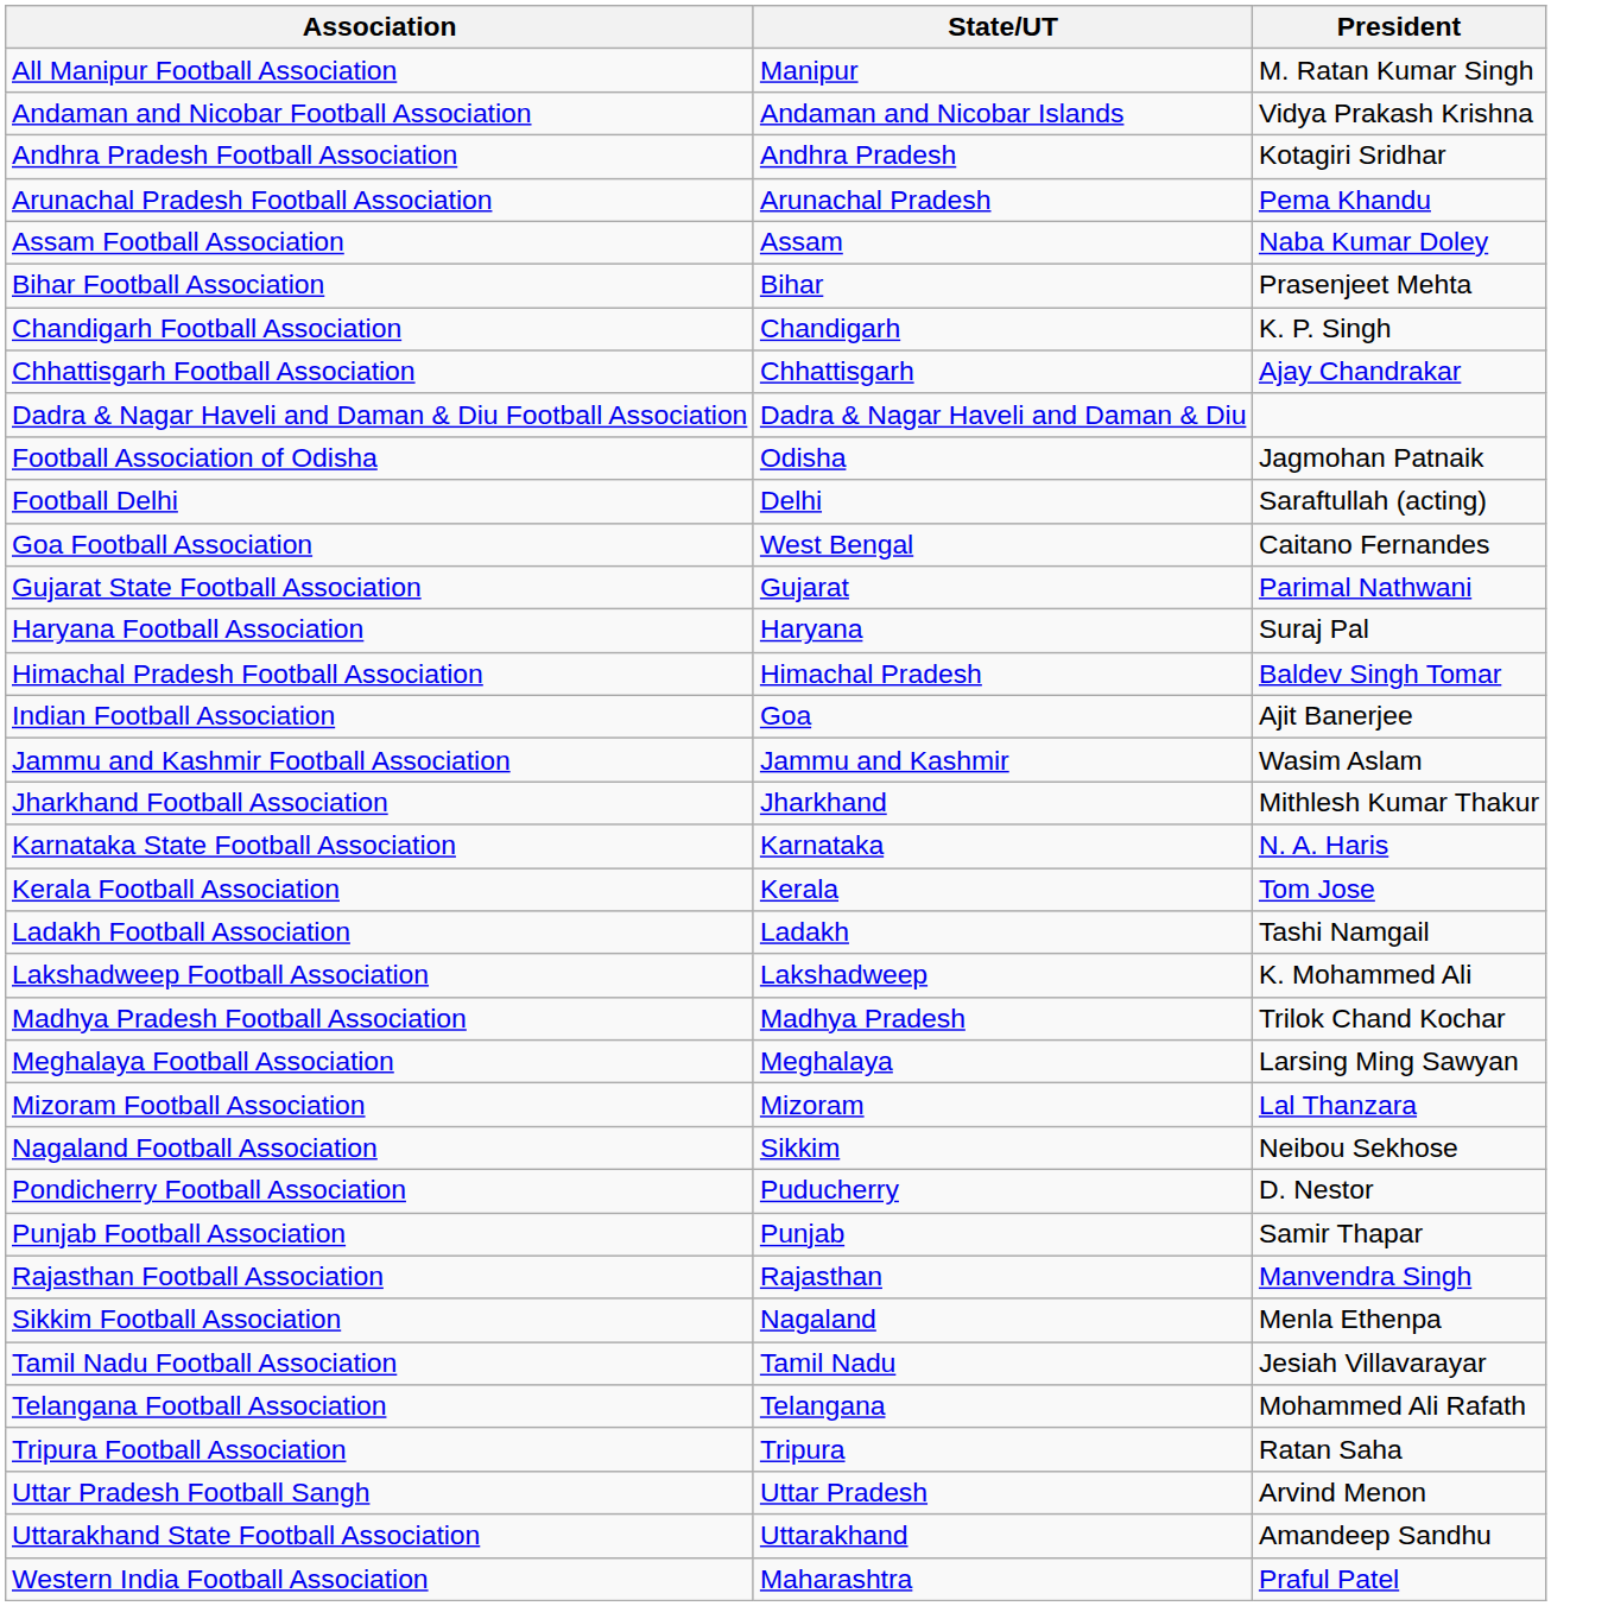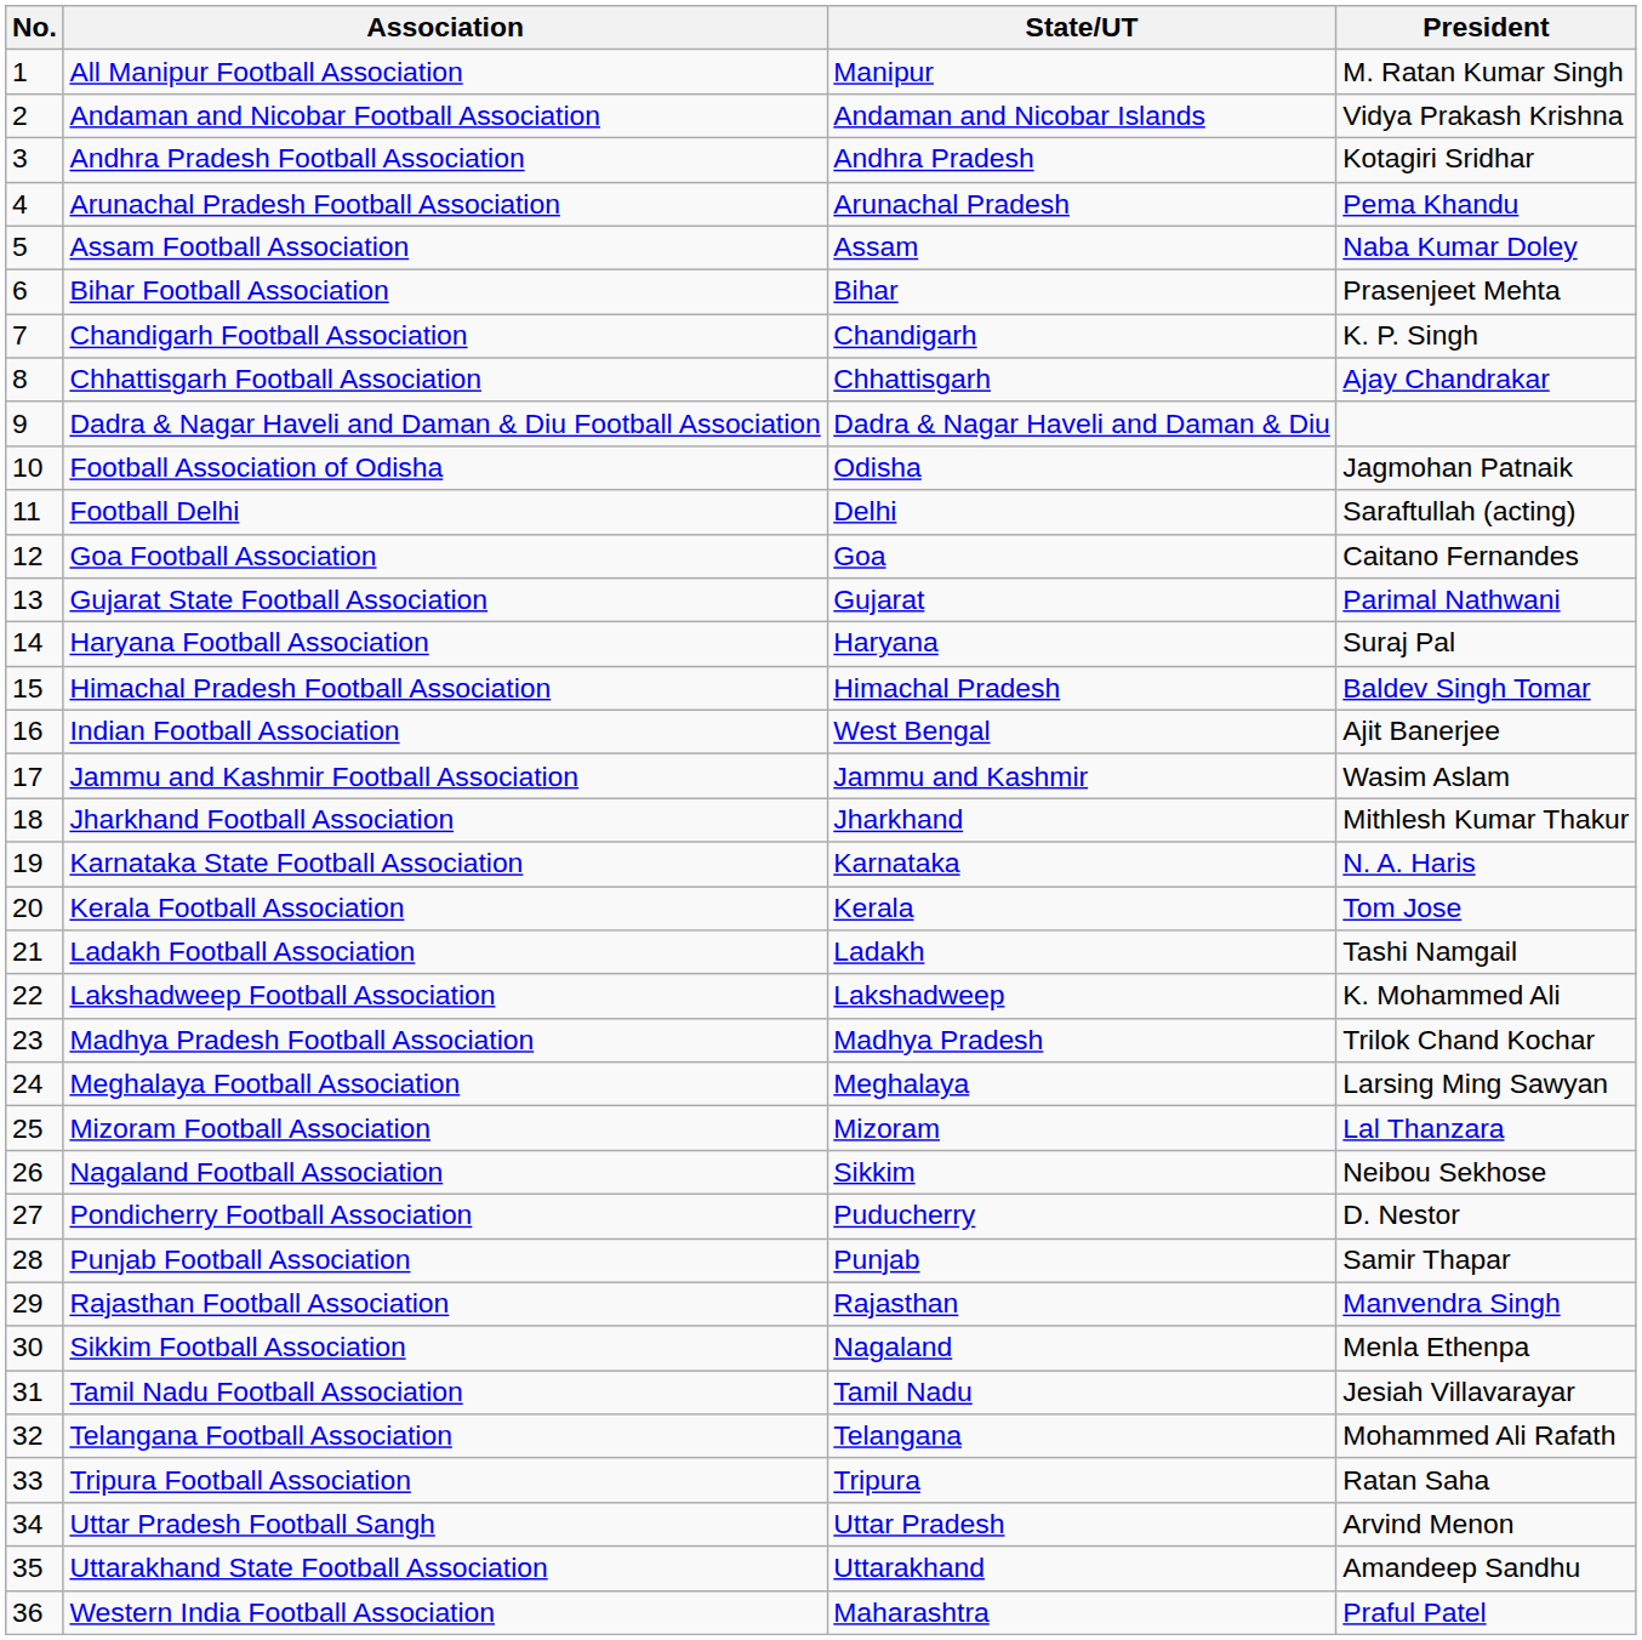+ column: No. | 1 | 2 | 3 | 4 | 5 | 6 | 7 | 8 | 9 | 10 | 11 | 12 | 13 | 14 | 15 | 16 | 17 | 18 | 19 | 20 | 21 | 22 | 23 | 24 | 25 | 26 | 27 | 28 | 29 | 30 | 31 | 32 | 33 | 34 | 35 | 36
Goa Football Association | State/UT: West Bengal -> Goa
Indian Football Association | State/UT: Goa -> West Bengal
